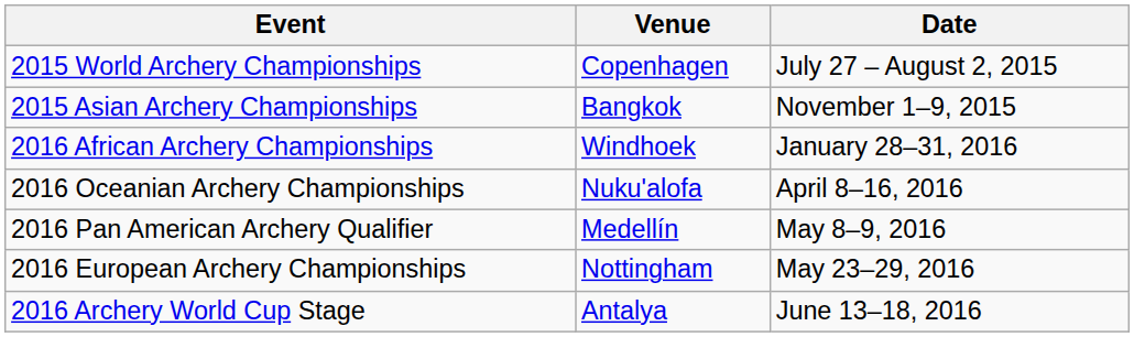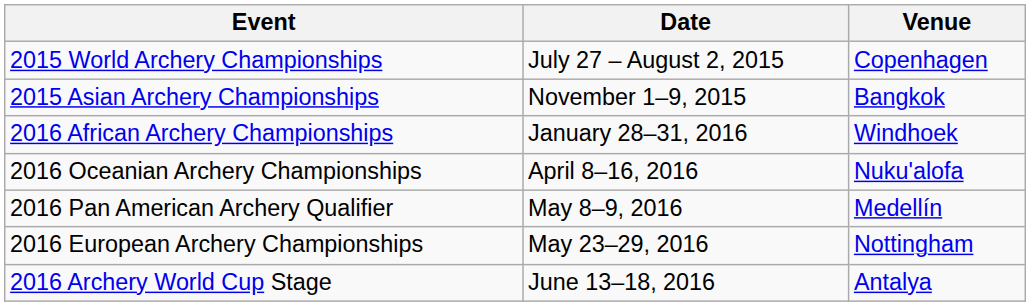columns swapped: Date <-> Venue
